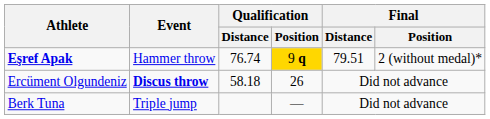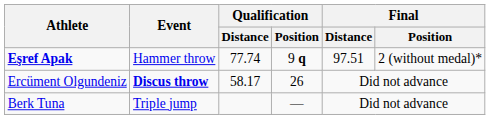Eşref Apak | Qualification / Distance: 76.74 -> 77.74
Eşref Apak | Qualification / Position: gold background -> no background
Eşref Apak | Final / Distance: 79.51 -> 97.51
Ercüment Olgundeniz | Qualification / Distance: 58.18 -> 58.17
